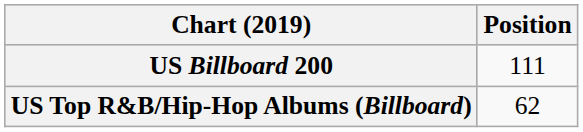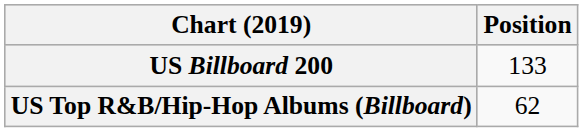US Billboard 200 | Position: 111 -> 133
